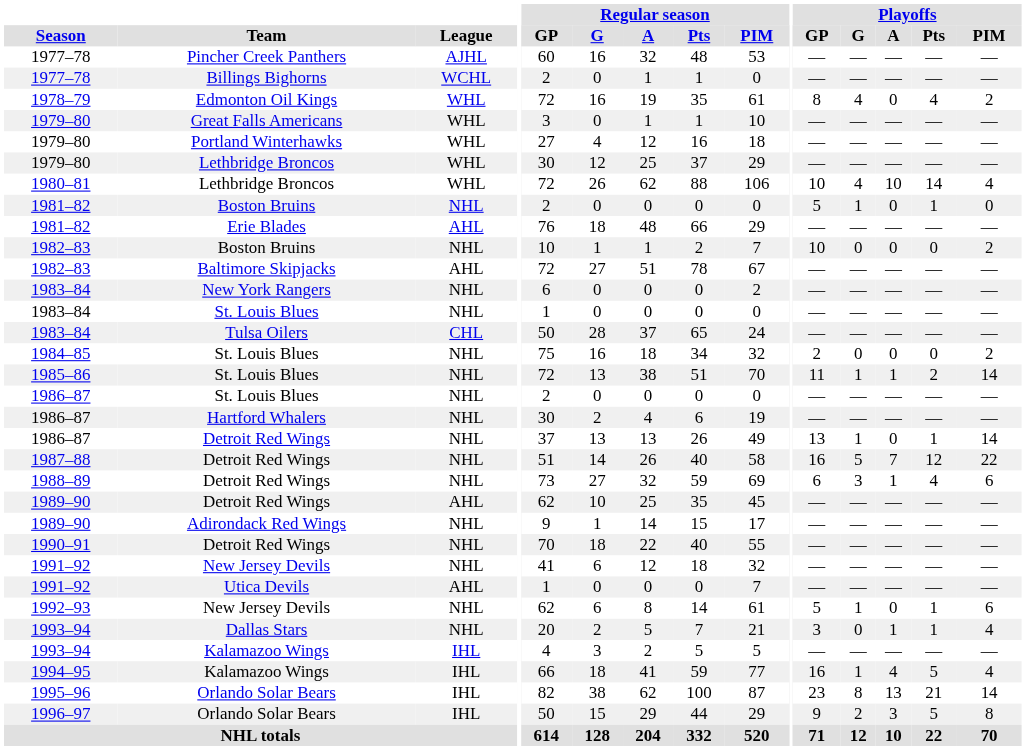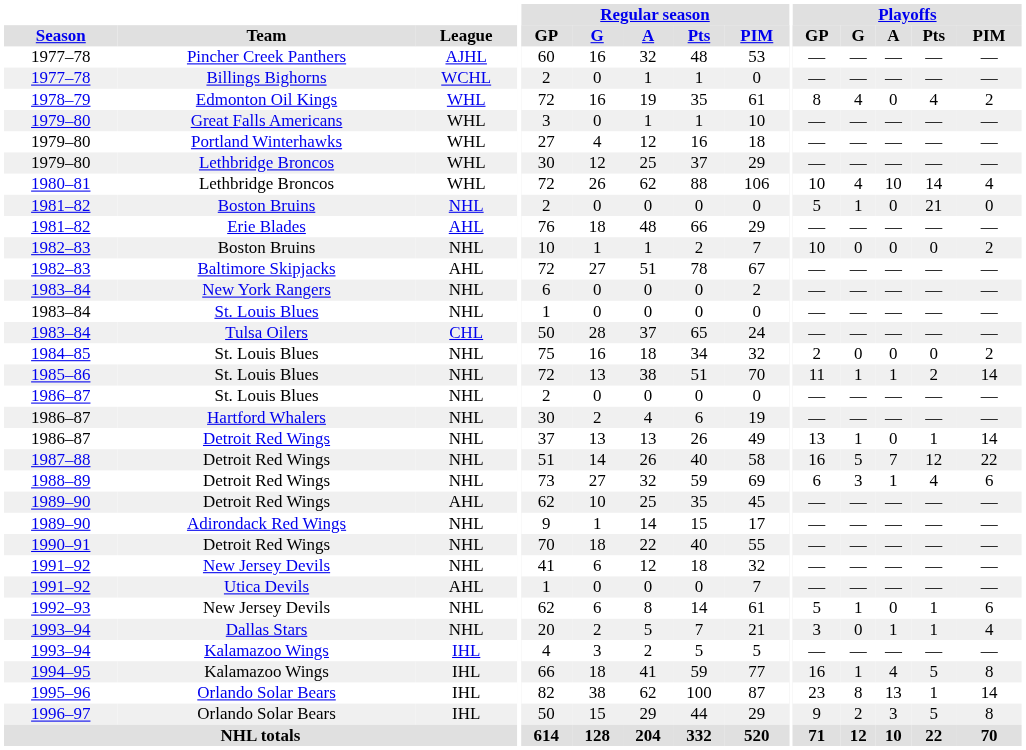1981–82 / Boston Bruins | Playoffs / Pts: 1 -> 21
1994–95 | Playoffs / PIM: 4 -> 8
1995–96 | Playoffs / Pts: 21 -> 1
